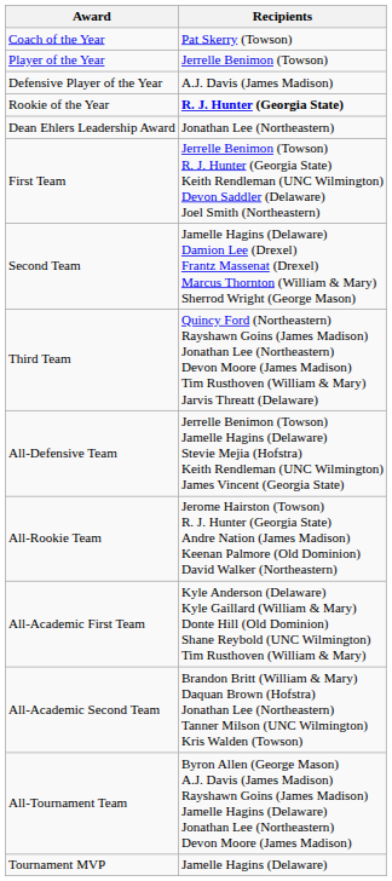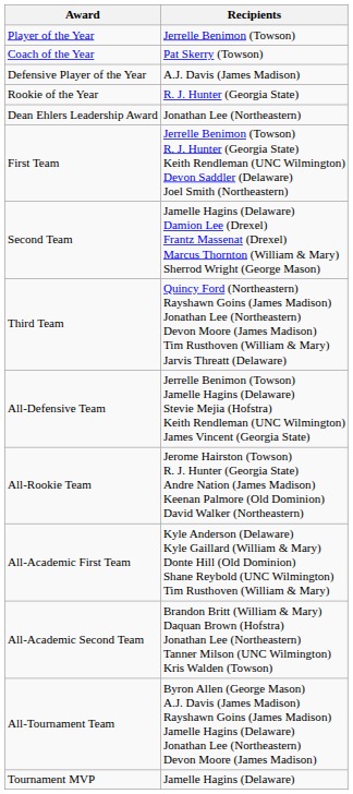rows swapped: Coach of the Year <-> Player of the Year
Rookie of the Year | Recipients: bold -> normal
